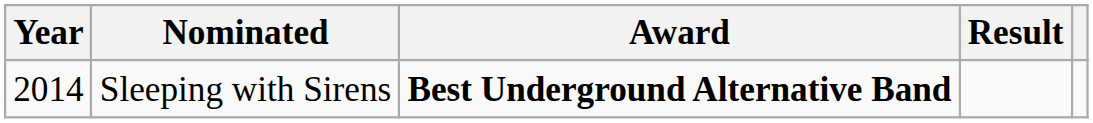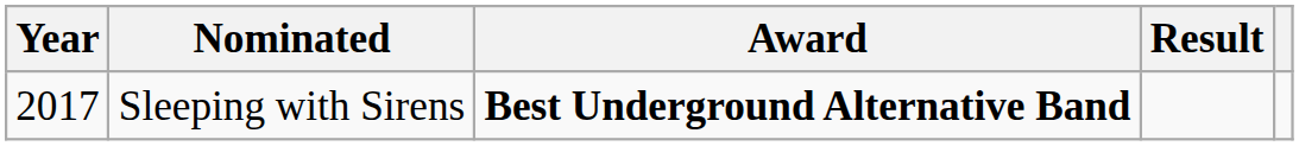Sleeping with Sirens | Year: 2014 -> 2017
